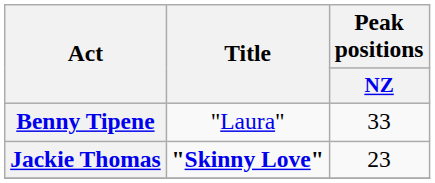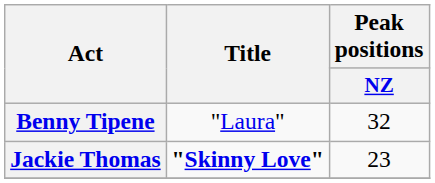Benny Tipene | Peak positions / NZ: 33 -> 32
